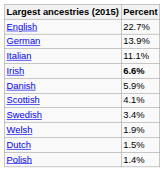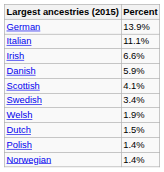- row: English | 22.7%
Irish | Percent: bold -> normal
+ row: Norwegian | 1.4%
